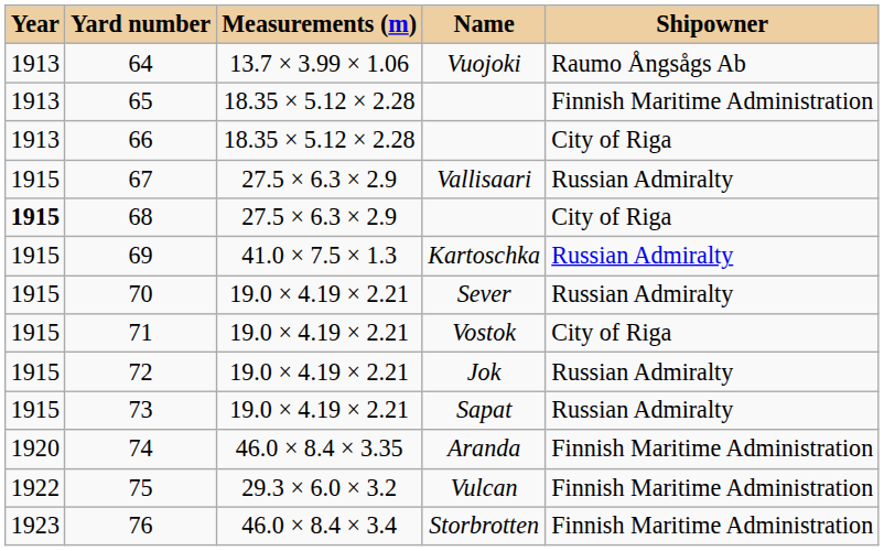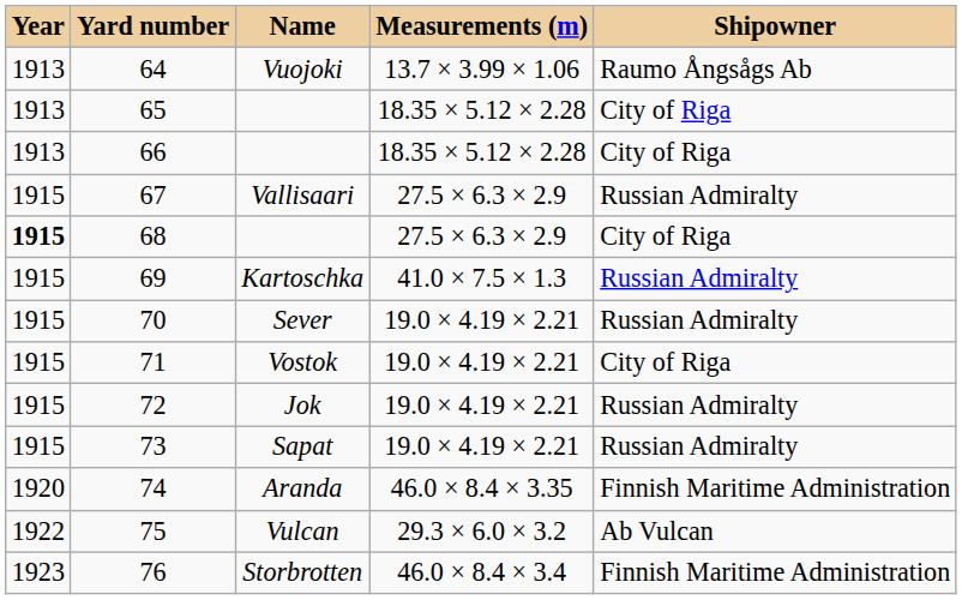columns swapped: Measurements (m) <-> Name
65 | Shipowner: Finnish Maritime Administration -> City of Riga
75 | Shipowner: Finnish Maritime Administration -> Ab Vulcan
